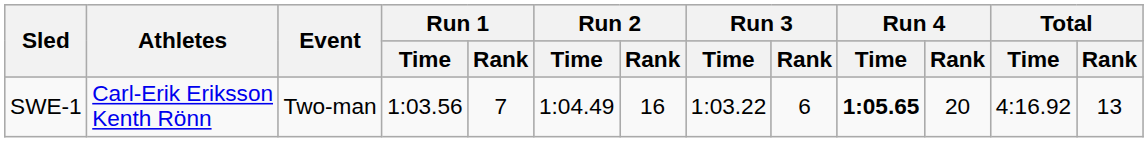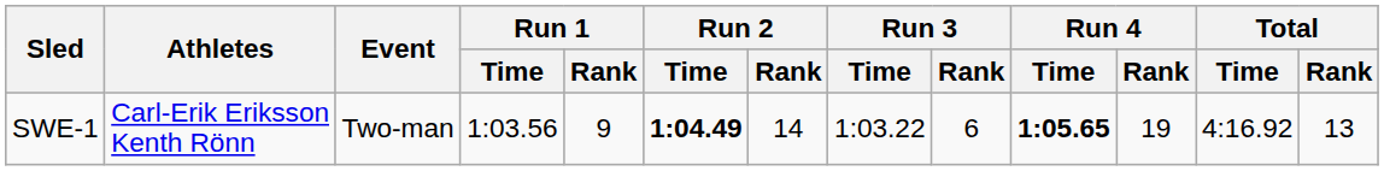SWE-1 | Run 1 / Rank: 7 -> 9
SWE-1 | Run 2 / Time: normal -> bold
SWE-1 | Run 2 / Rank: 16 -> 14
SWE-1 | Run 4 / Rank: 20 -> 19
